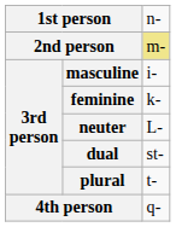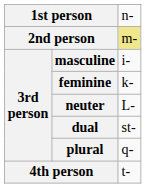plural | column 3: t- -> q-
4th person | column 3: q- -> t-
